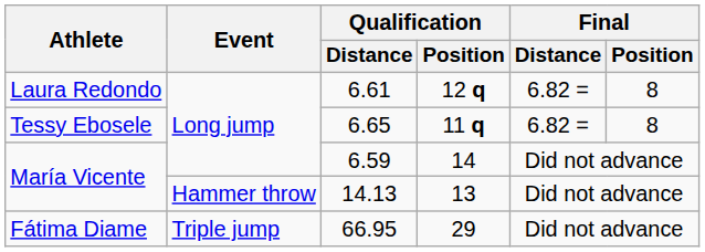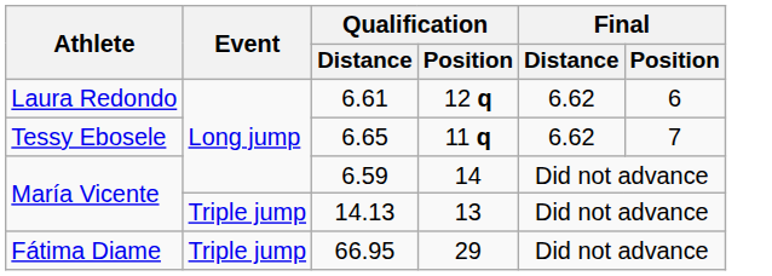6.61 | Final / Distance: 6.82 = -> 6.62
6.61 | Final / Position: 8 -> 6
6.65 | Final / Distance: 6.82 = -> 6.62
6.65 | Final / Position: 8 -> 7
14.13 | Event: Hammer throw -> Triple jump
